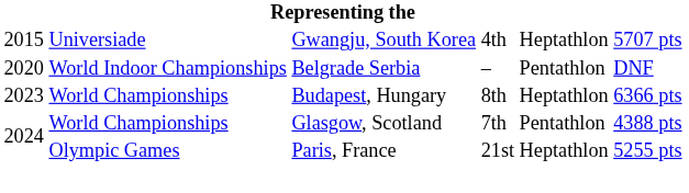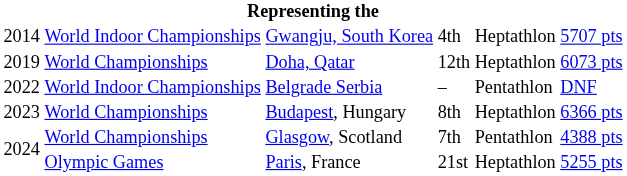Gwangju, South Korea | column 1: 2015 -> 2014
Gwangju, South Korea | column 2: Universiade -> World Indoor Championships
+ row: 2019 | World Championships | Doha, Qatar | 12th | Heptathlon | 6073 pts
Belgrade Serbia | column 1: 2020 -> 2022
